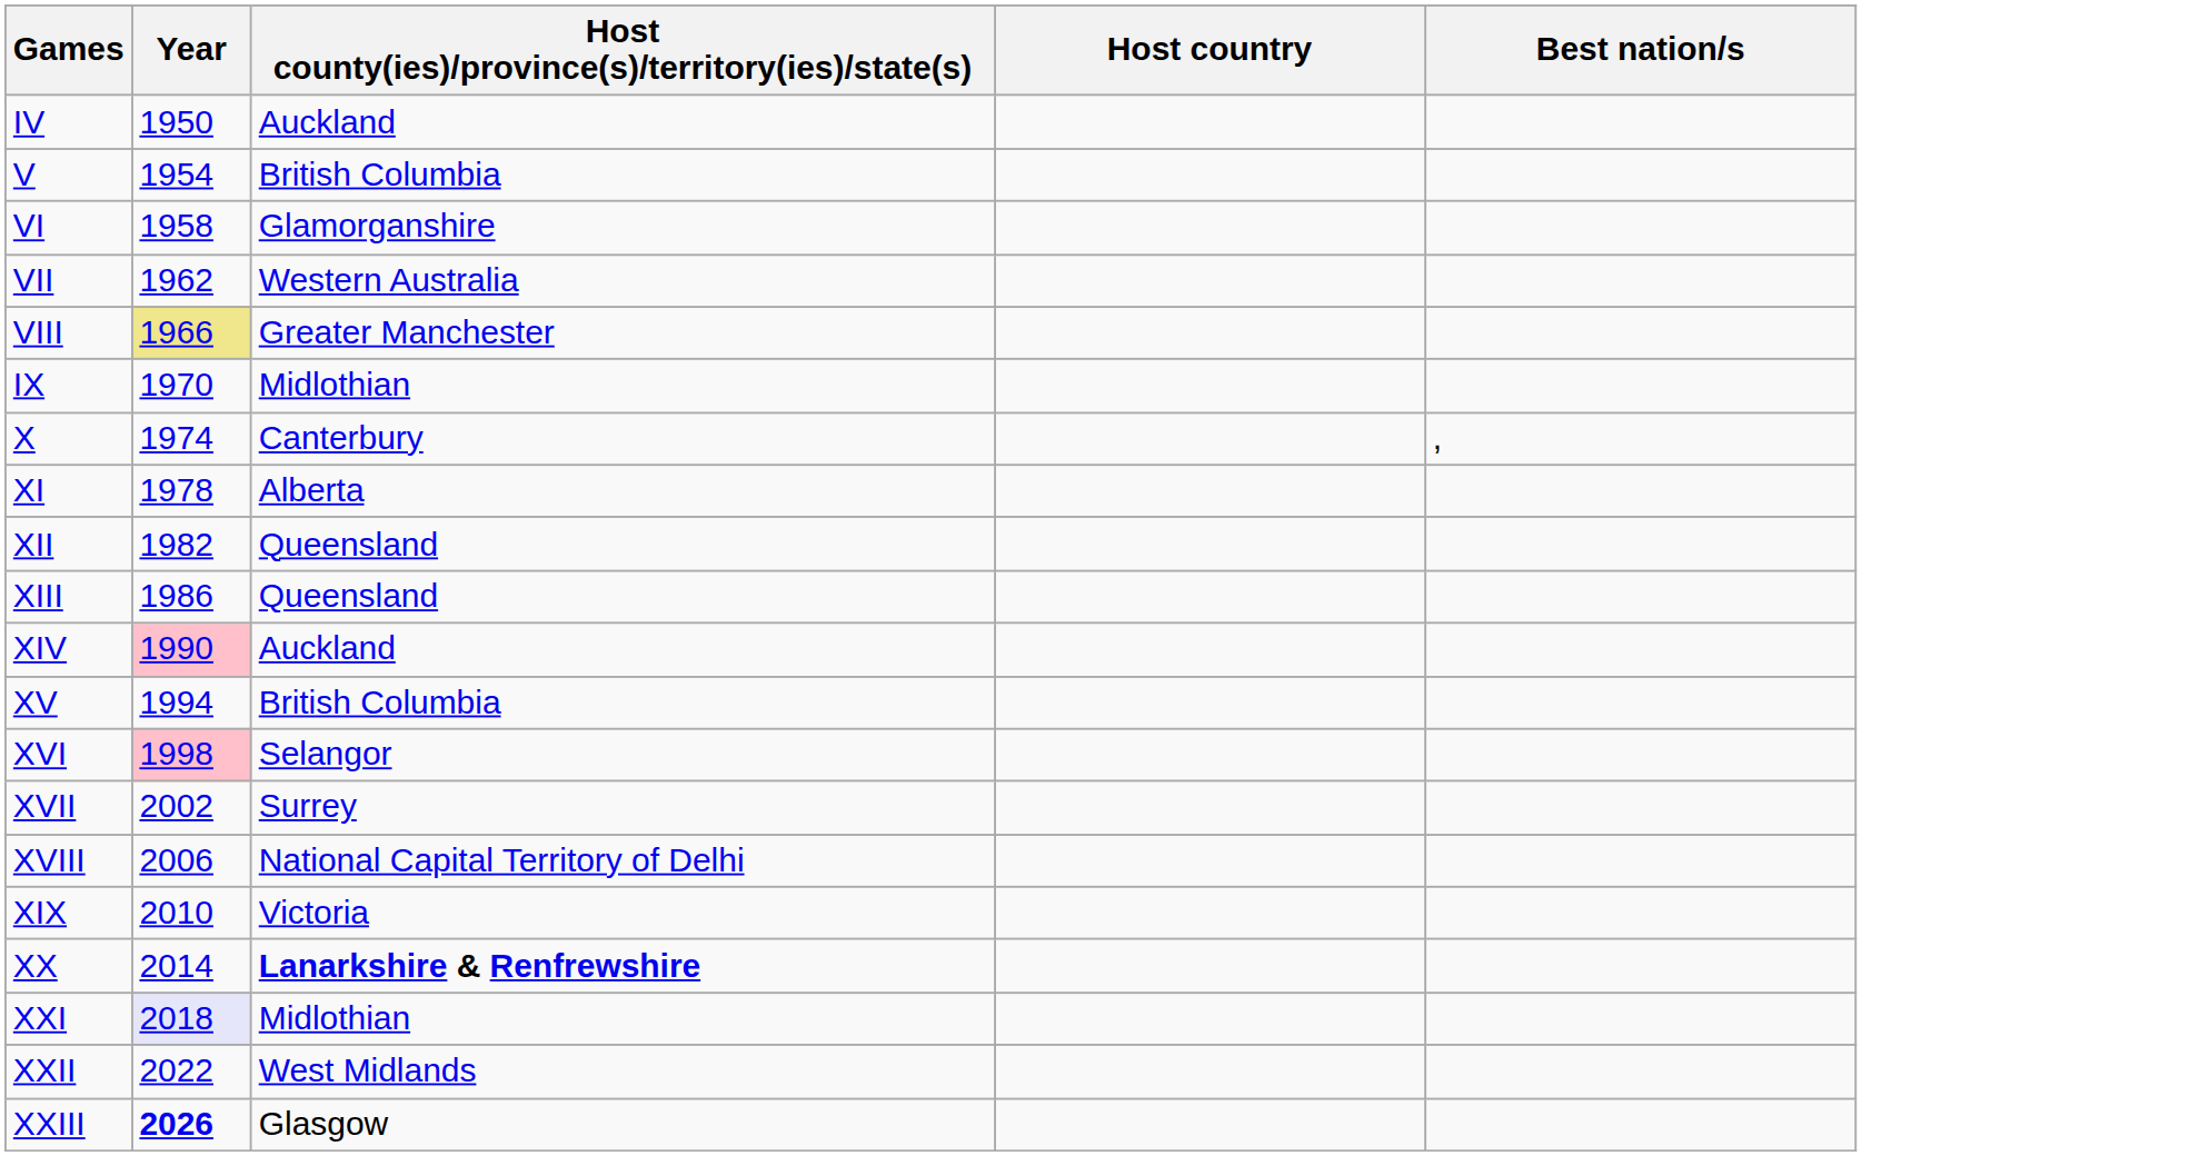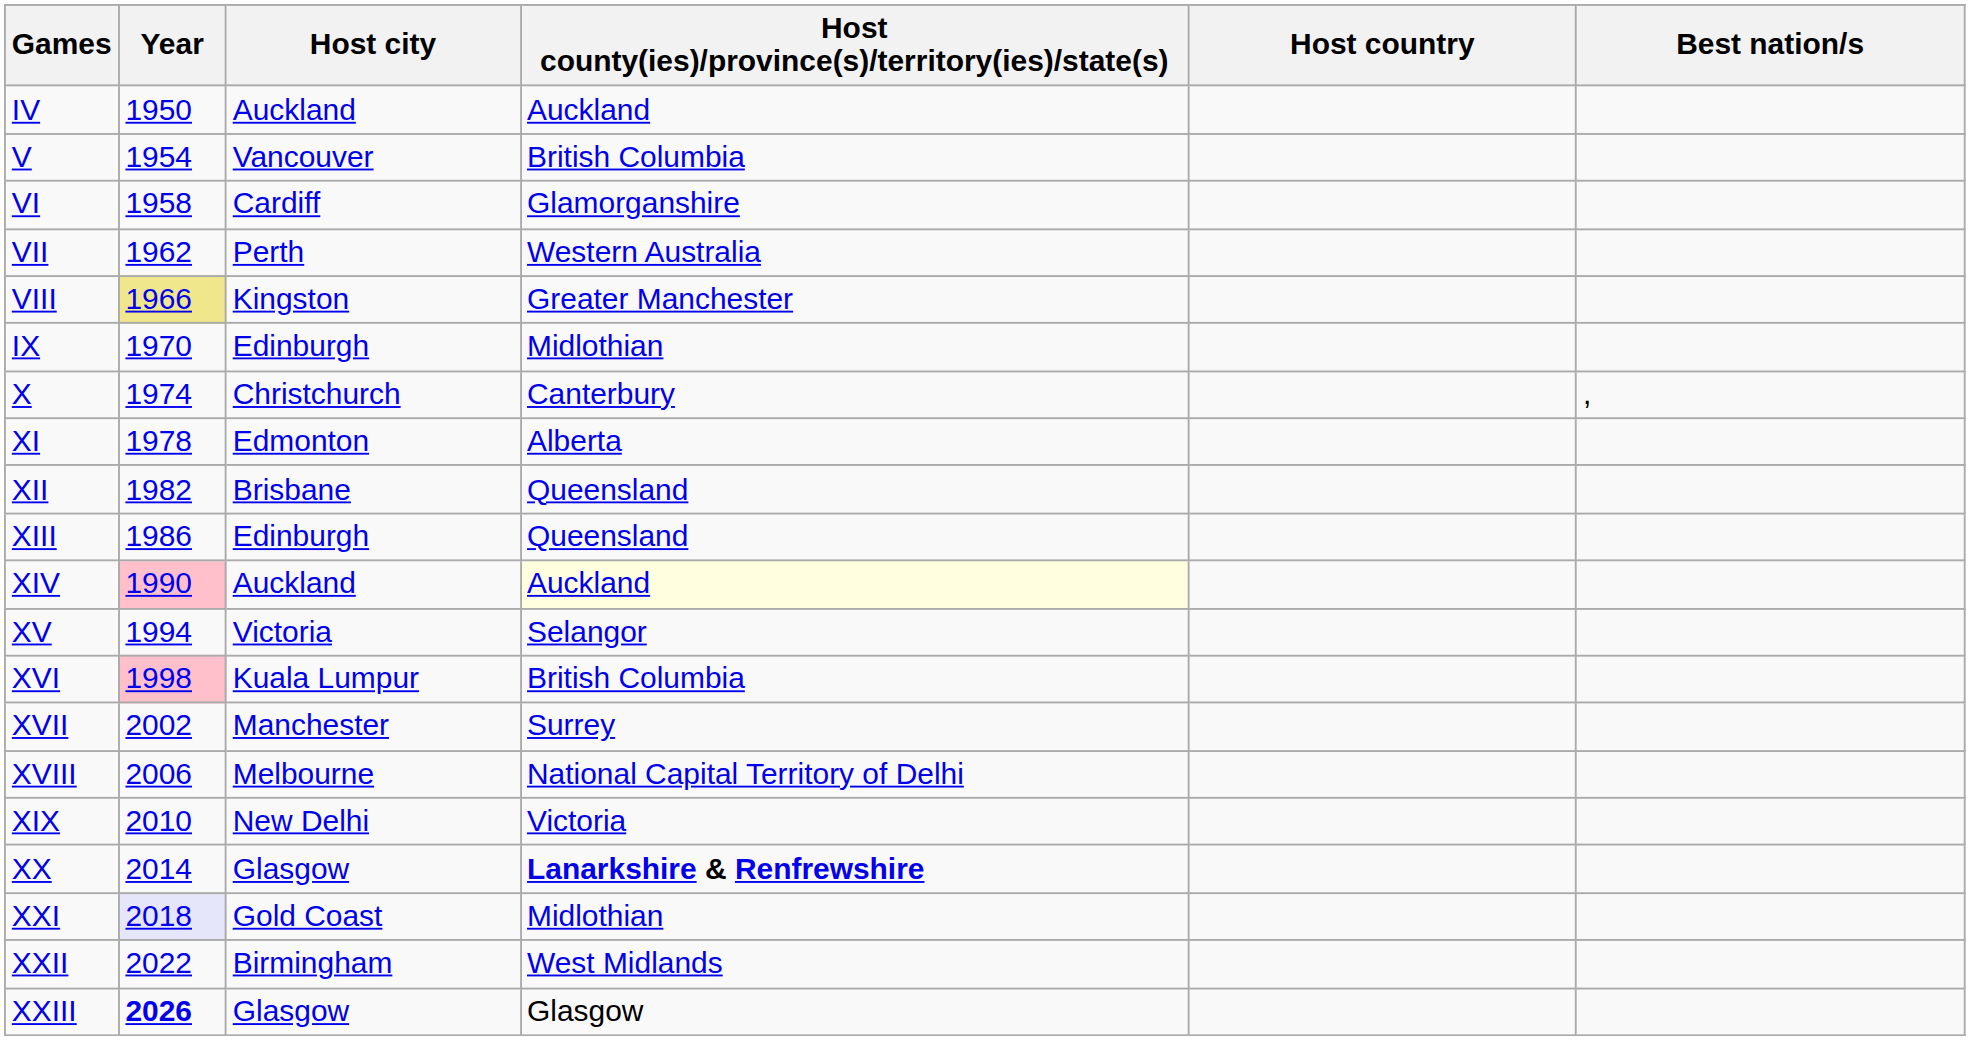+ column: Host city | Auckland | Vancouver | Cardiff | Perth | Kingston | Edinburgh | Christchurch | Edmonton | Brisbane | Edinburgh | Auckland | Victoria | Kuala Lumpur | Manchester | Melbourne | New Delhi | Glasgow | Gold Coast | Birmingham | Glasgow
XIV | Host county(ies)/province(s)/territory(ies)/state(s): no background -> lightyellow background
XV | Host county(ies)/province(s)/territory(ies)/state(s): British Columbia -> Selangor
XVI | Host county(ies)/province(s)/territory(ies)/state(s): Selangor -> British Columbia
